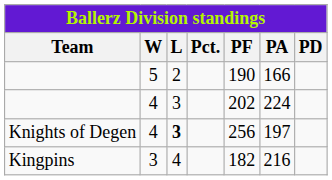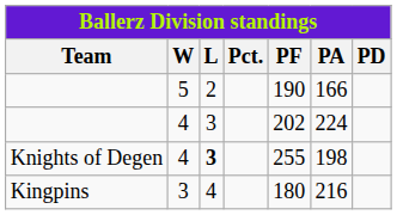Knights of Degen | PF: 256 -> 255
Knights of Degen | PA: 197 -> 198
Kingpins | PF: 182 -> 180
